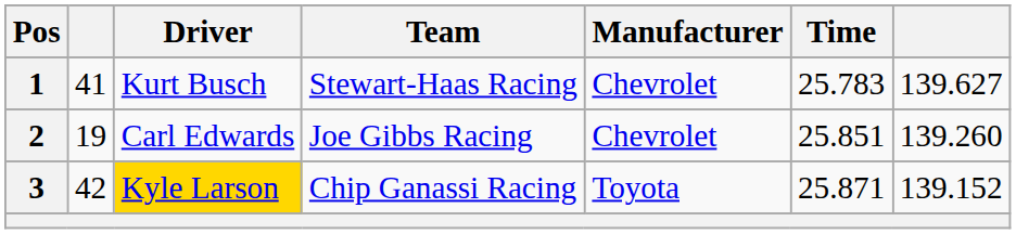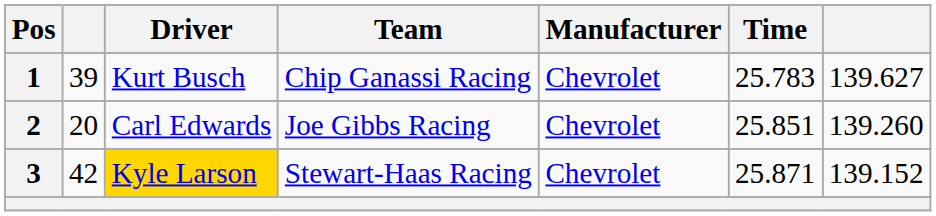1 | column 2: 41 -> 39
1 | Team: Stewart-Haas Racing -> Chip Ganassi Racing
2 | column 2: 19 -> 20
3 | Team: Chip Ganassi Racing -> Stewart-Haas Racing
3 | Manufacturer: Toyota -> Chevrolet
